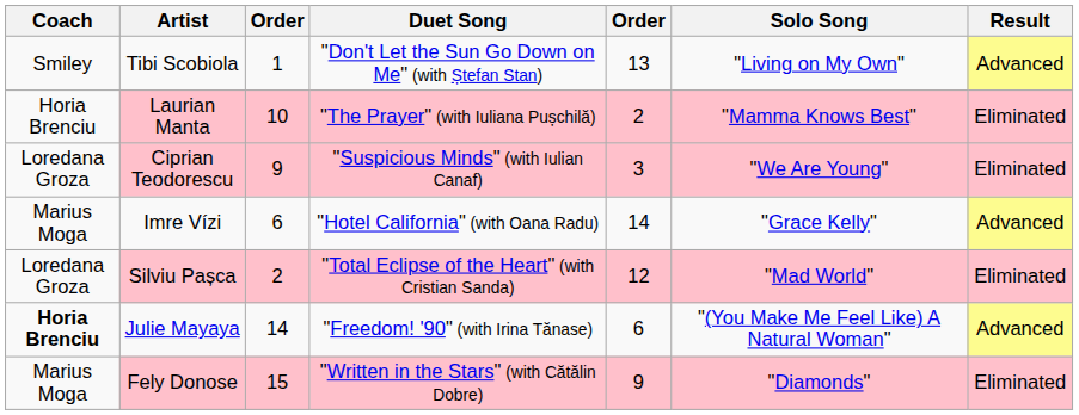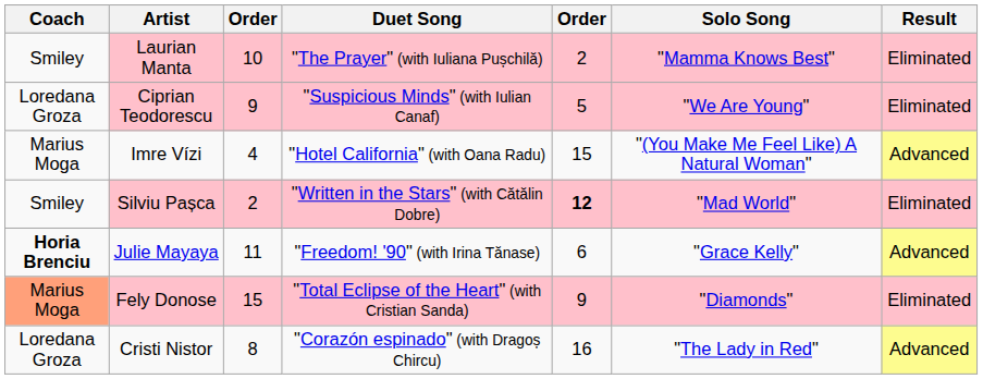- row: Smiley | Tibi Scobiola | 1 | "Don't Let the Sun Go Down on Me" (with Ștefan Stan) | 13 | "Living on My Own" | Advanced
Laurian Manta | Coach: Horia Brenciu -> Smiley
Ciprian Teodorescu | column 5: 3 -> 5
Imre Vízi | column 3: 6 -> 4
Imre Vízi | column 5: 14 -> 15
Imre Vízi | Solo Song: "Grace Kelly" -> "(You Make Me Feel Like) A Natural Woman"
Silviu Pașca | Coach: Loredana Groza -> Smiley
Silviu Pașca | Duet Song: "Total Eclipse of the Heart" (with Cristian Sanda) -> "Written in the Stars" (with Cătălin Dobre)
Silviu Pașca | column 5: normal -> bold
Julie Mayaya | column 3: 14 -> 11
Julie Mayaya | Solo Song: "(You Make Me Feel Like) A Natural Woman" -> "Grace Kelly"
Fely Donose | Coach: no background -> lightsalmon background
Fely Donose | Duet Song: "Written in the Stars" (with Cătălin Dobre) -> "Total Eclipse of the Heart" (with Cristian Sanda)
+ row: Loredana Groza | Cristi Nistor | 8 | "Corazón espinado" (with Dragoș Chircu) | 16 | "The Lady in Red" | Advanced
